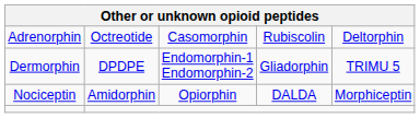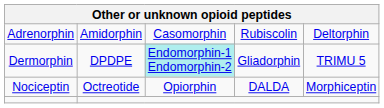Adrenorphin | column 2: Octreotide -> Amidorphin
Dermorphin | column 3: no background -> paleturquoise background
Nociceptin | column 2: Amidorphin -> Octreotide
